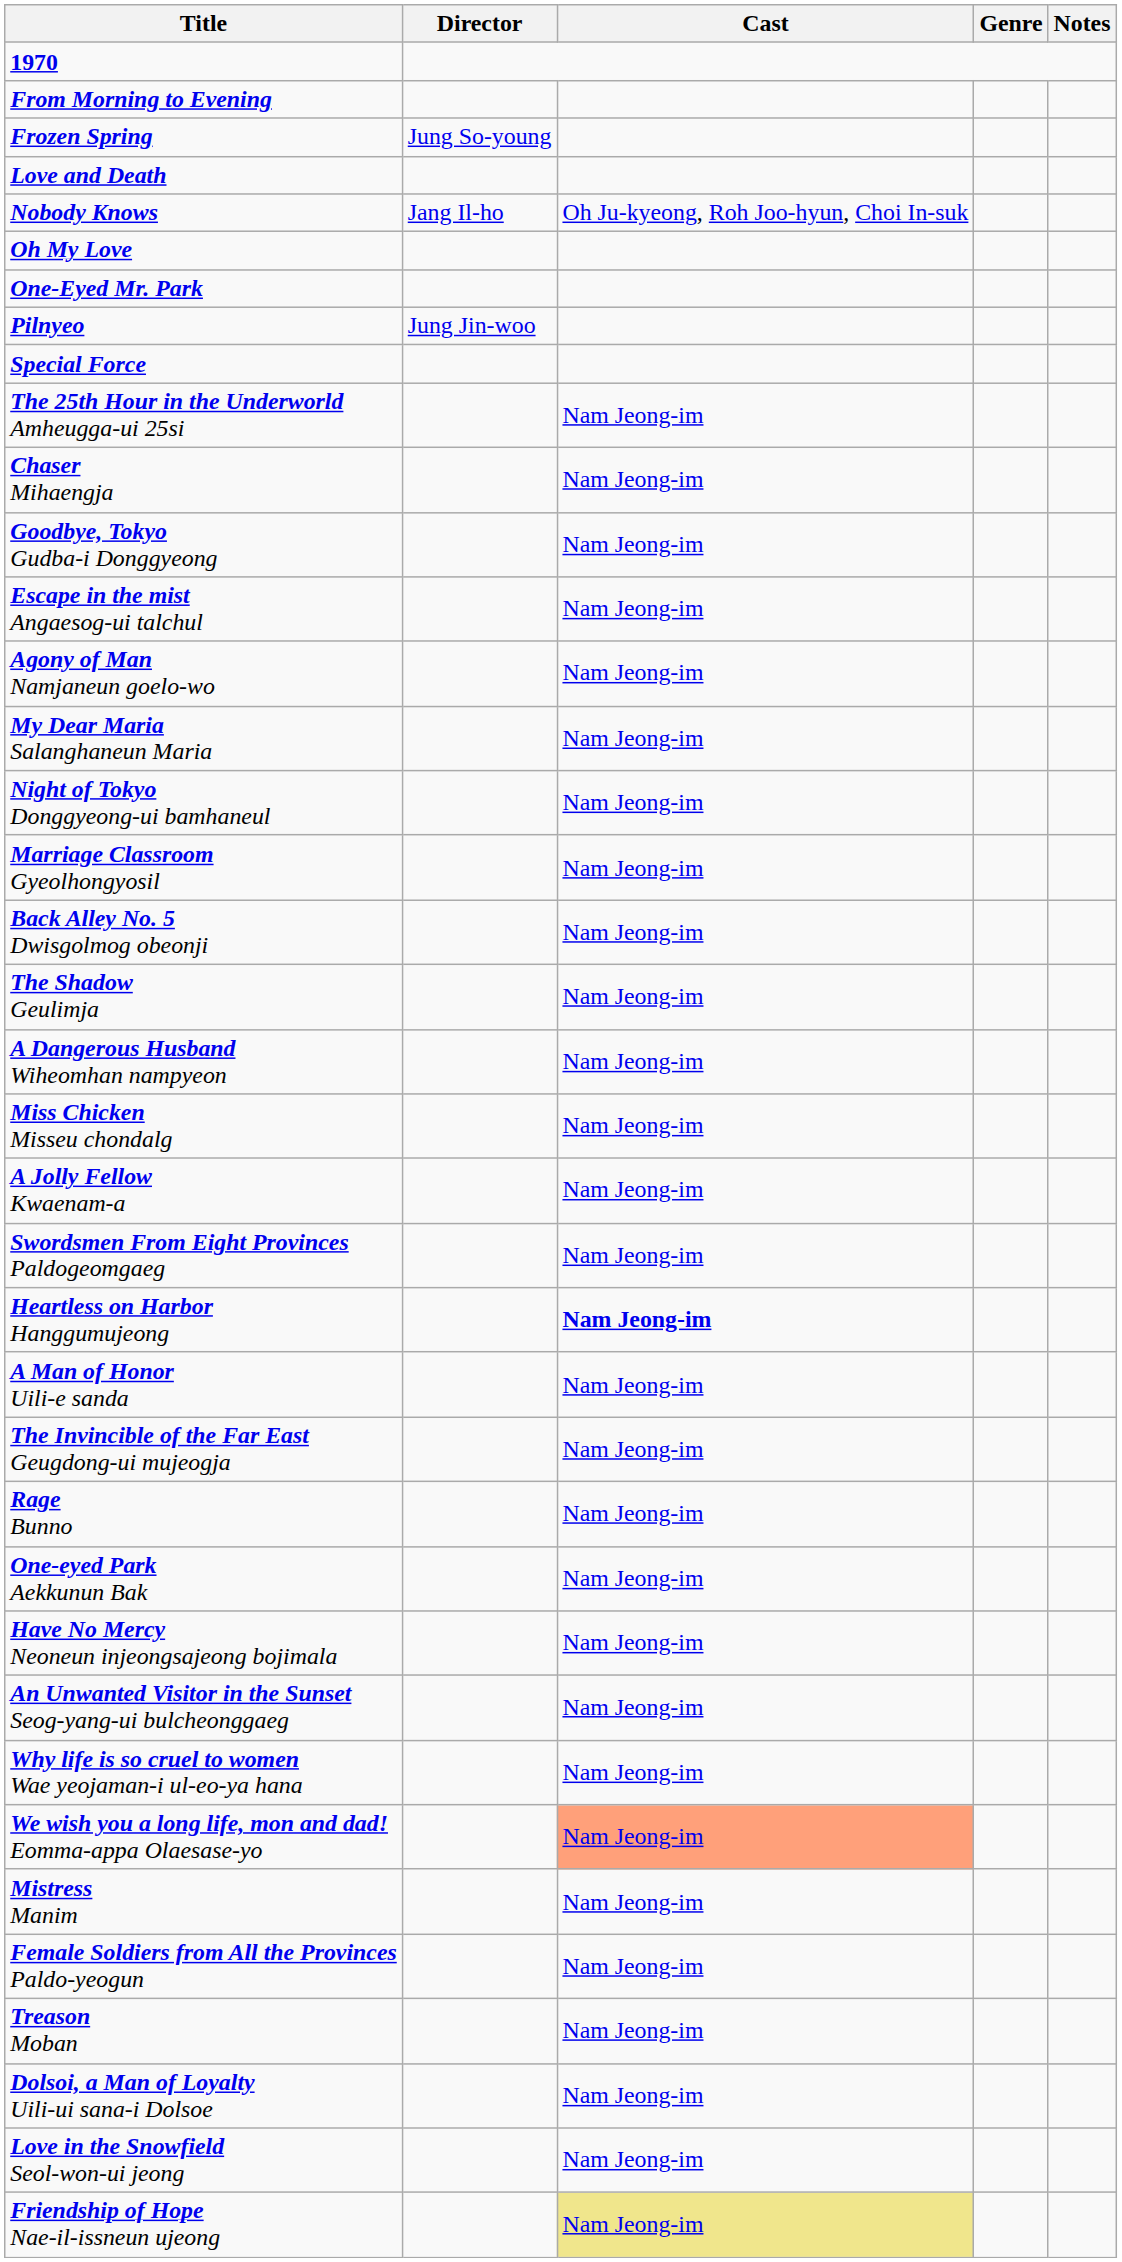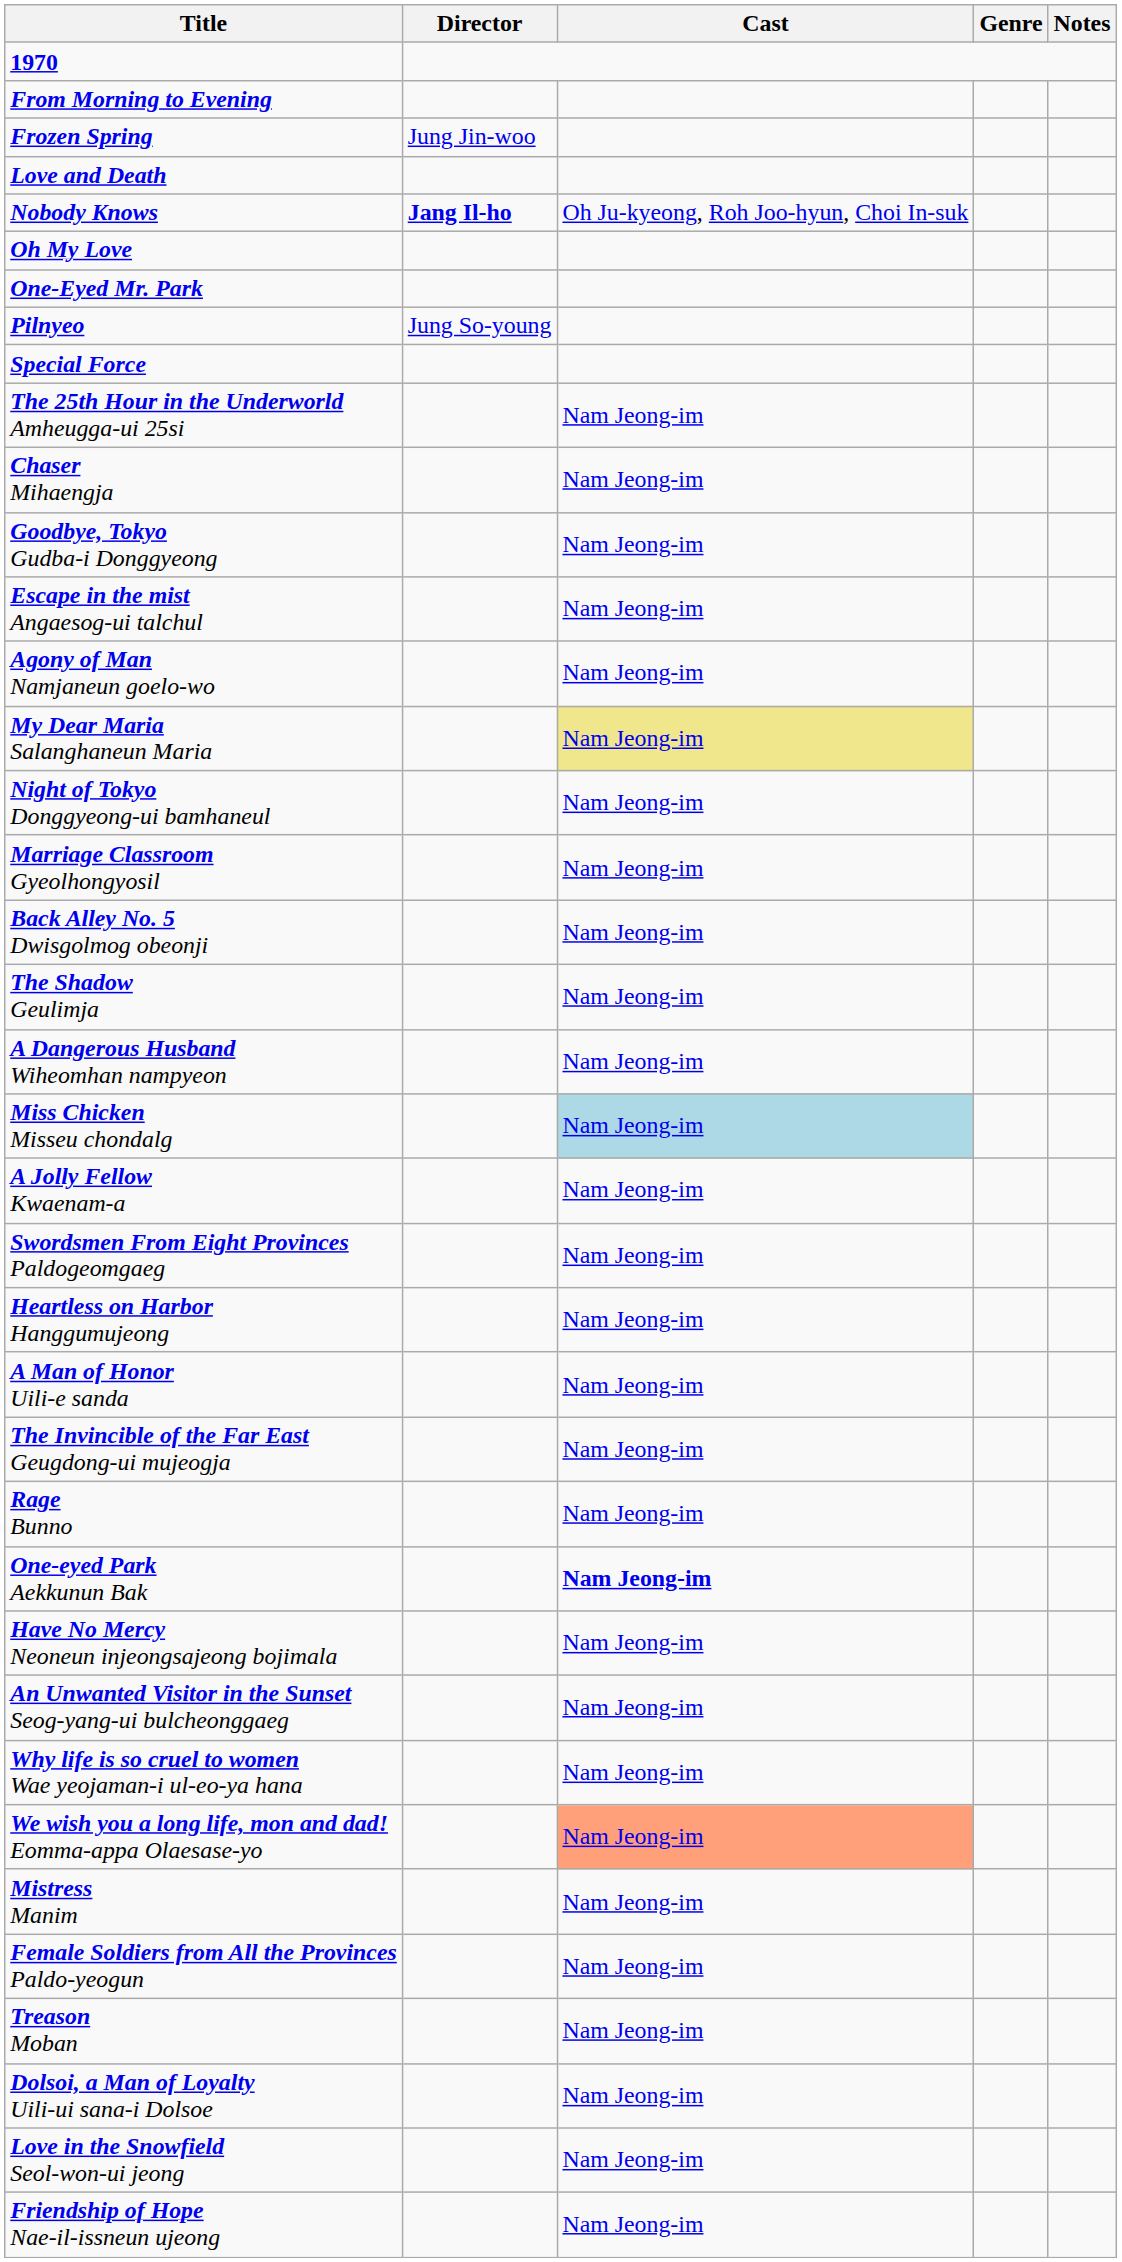Frozen Spring | Director: Jung So-young -> Jung Jin-woo
Nobody Knows | Director: normal -> bold
Pilnyeo | Director: Jung Jin-woo -> Jung So-young
My Dear Maria Salanghaneun Maria | Cast: no background -> khaki background
Miss Chicken Misseu chondalg | Cast: no background -> lightblue background
Heartless on Harbor Hanggumujeong | Cast: bold -> normal
One-eyed Park Aekkunun Bak | Cast: normal -> bold
Friendship of Hope Nae-il-issneun ujeong | Cast: khaki background -> no background
